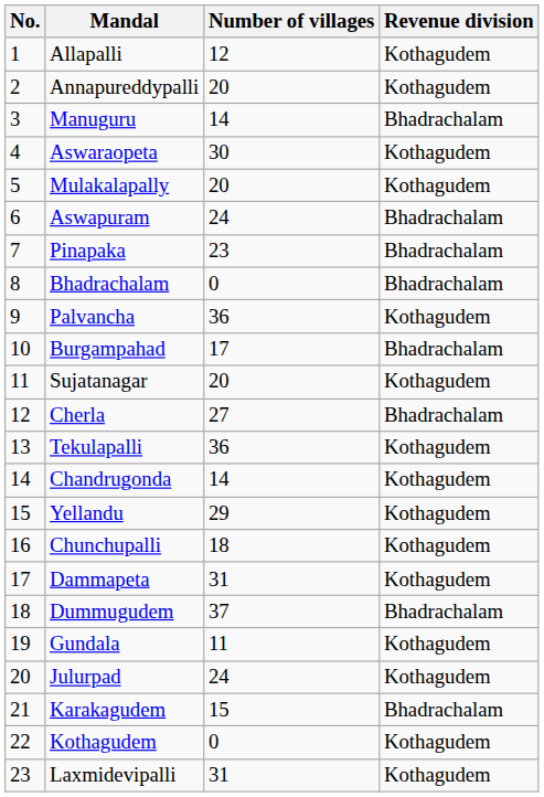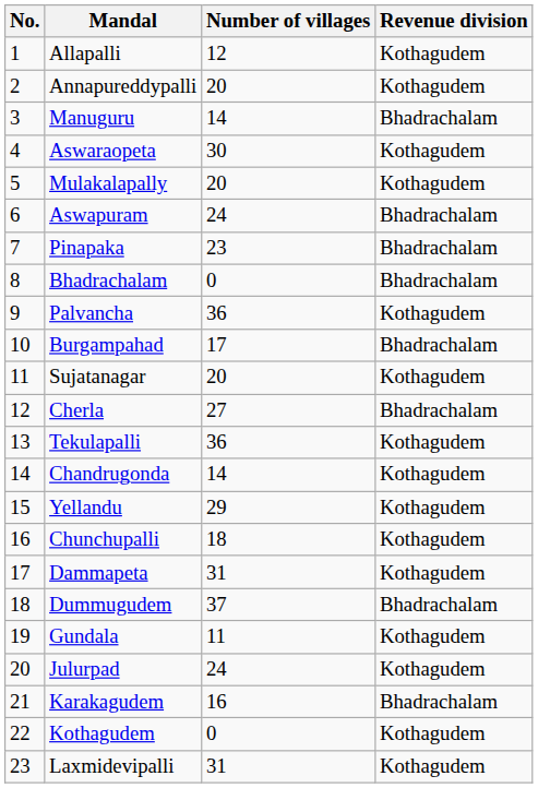Karakagudem | Number of villages: 15 -> 16
